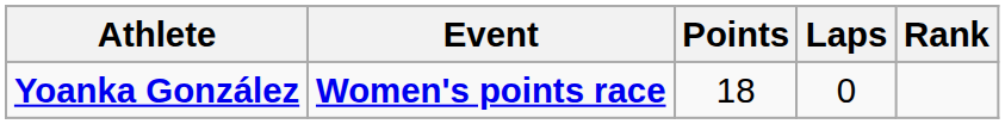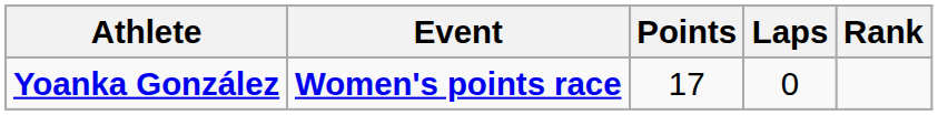Yoanka González | Points: 18 -> 17
